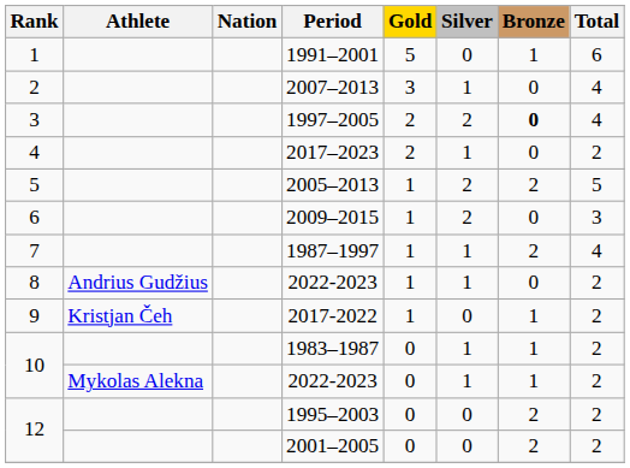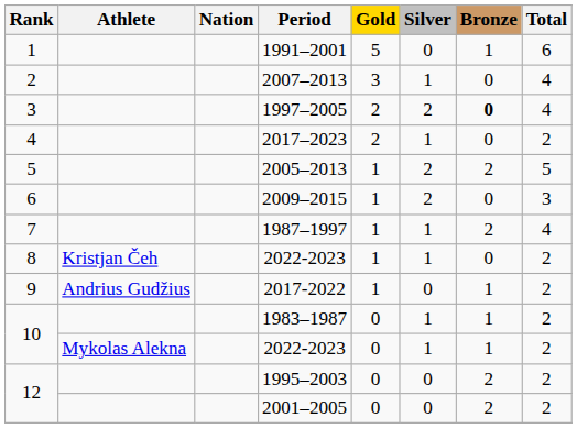8 / 2022-2023 | Athlete: Andrius Gudžius -> Kristjan Čeh
2017-2022 | Athlete: Kristjan Čeh -> Andrius Gudžius
